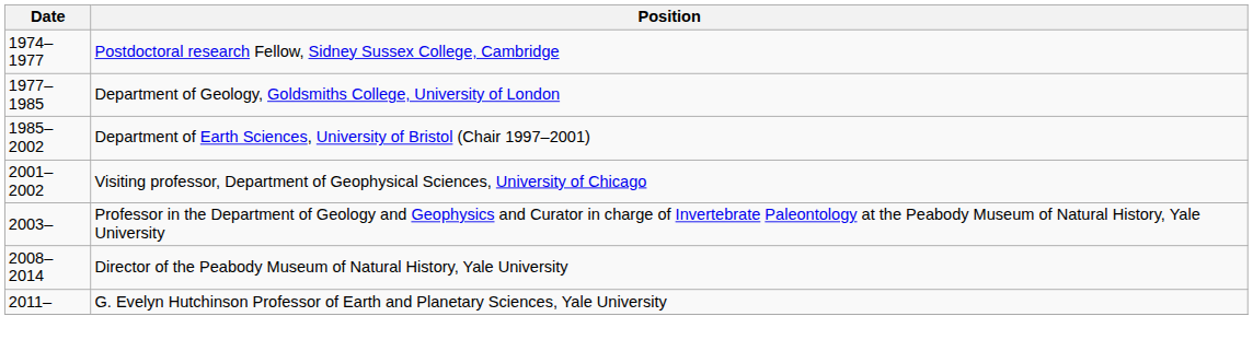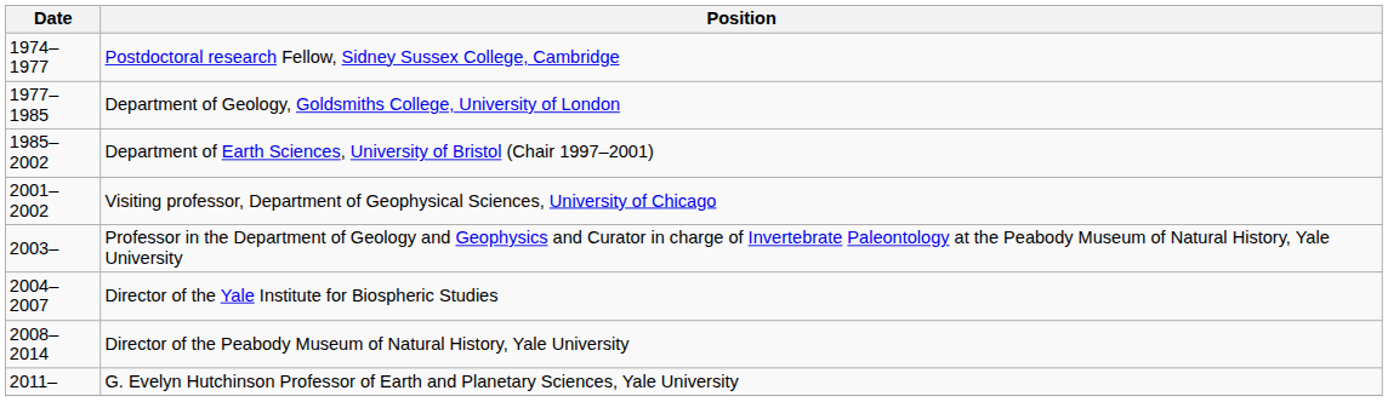+ row: 2004–2007 | Director of the Yale Institute for Biospheric Studies
